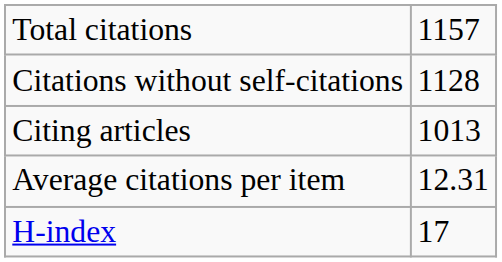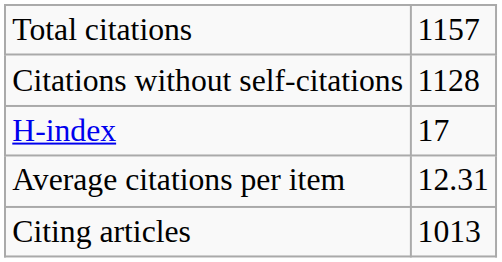rows swapped: Citing articles <-> H-index
